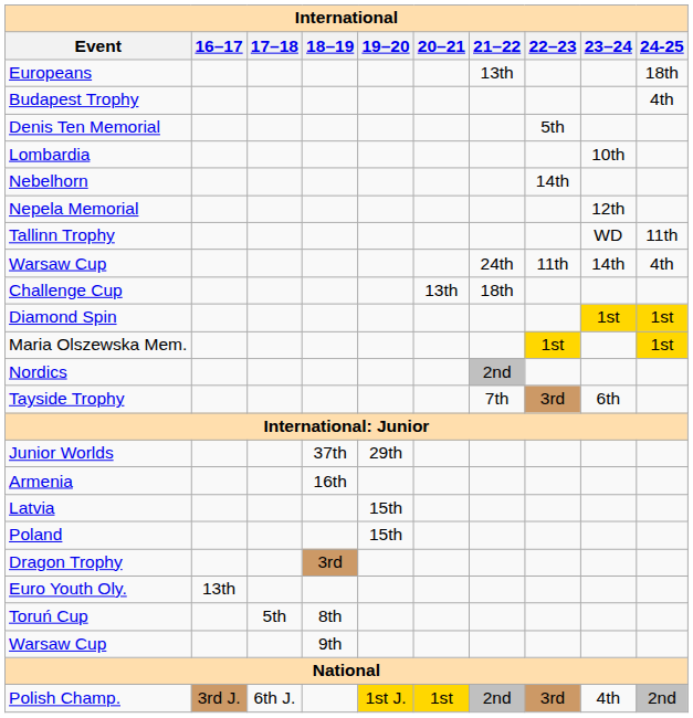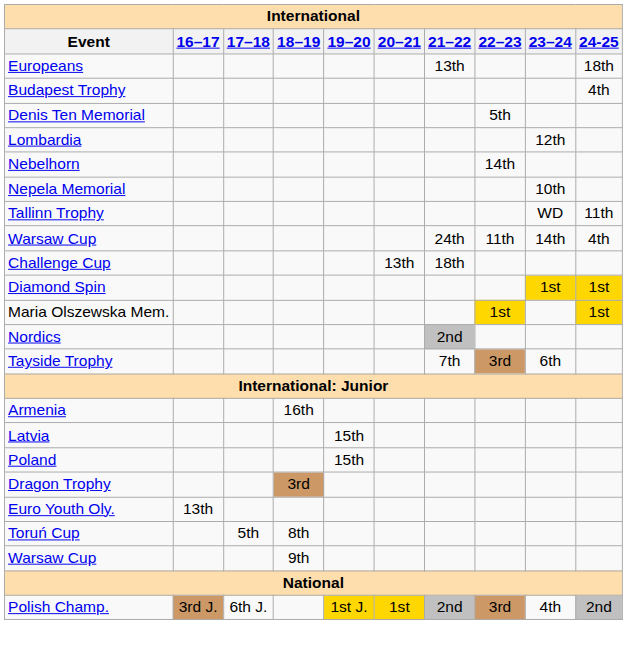Lombardia | 23–24: 10th -> 12th
Nepela Memorial | 23–24: 12th -> 10th
- row: Junior Worlds | 37th | 29th
